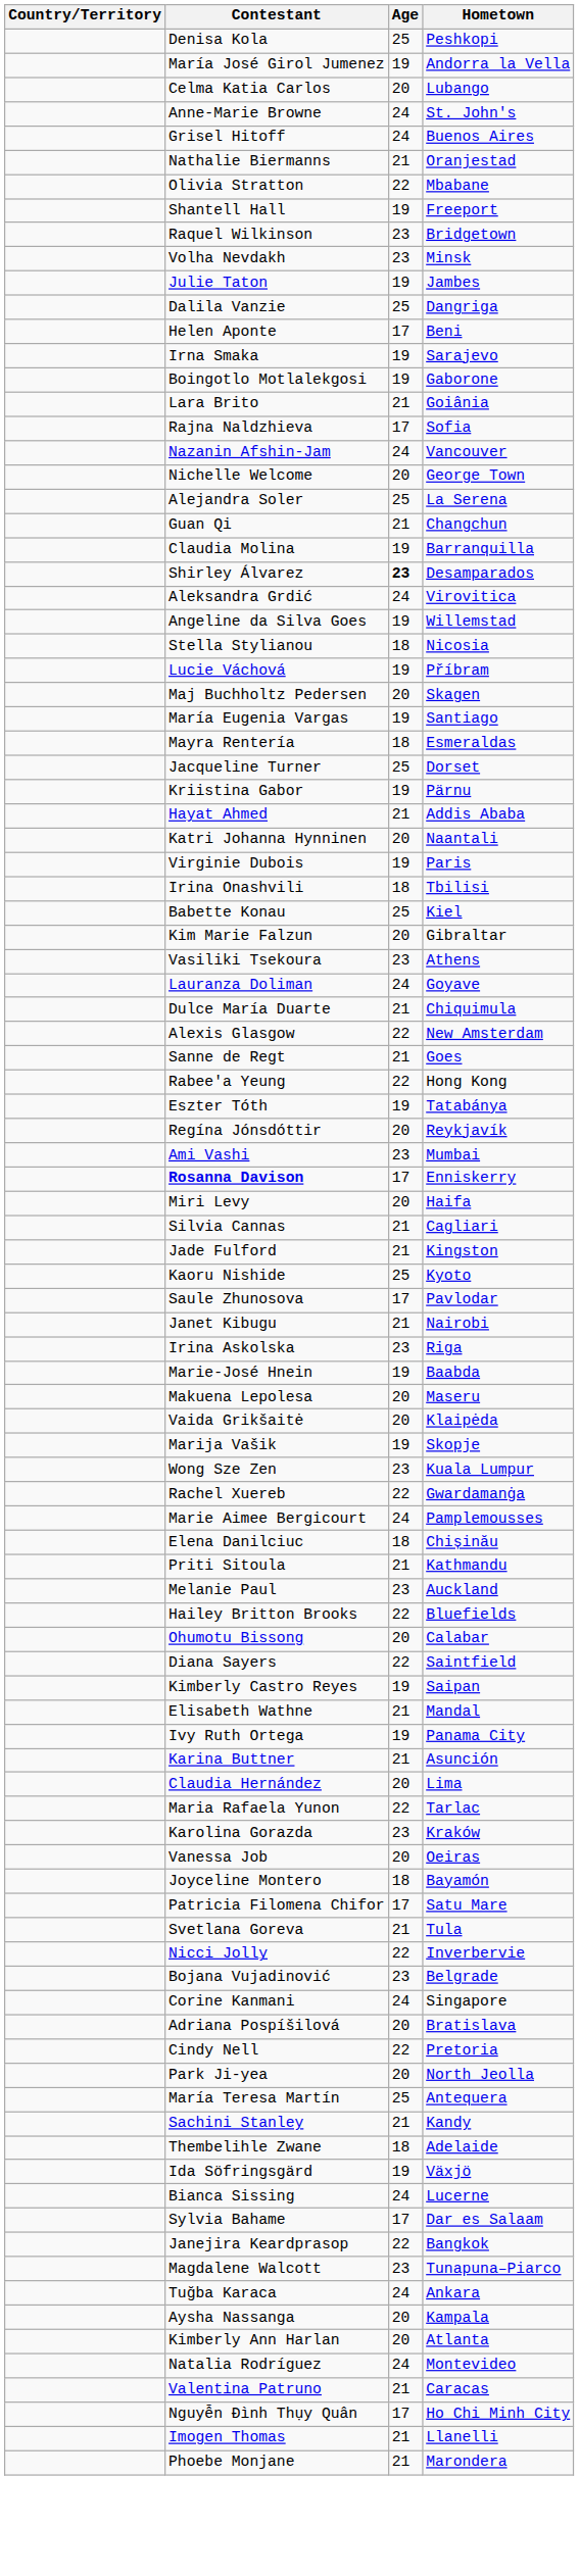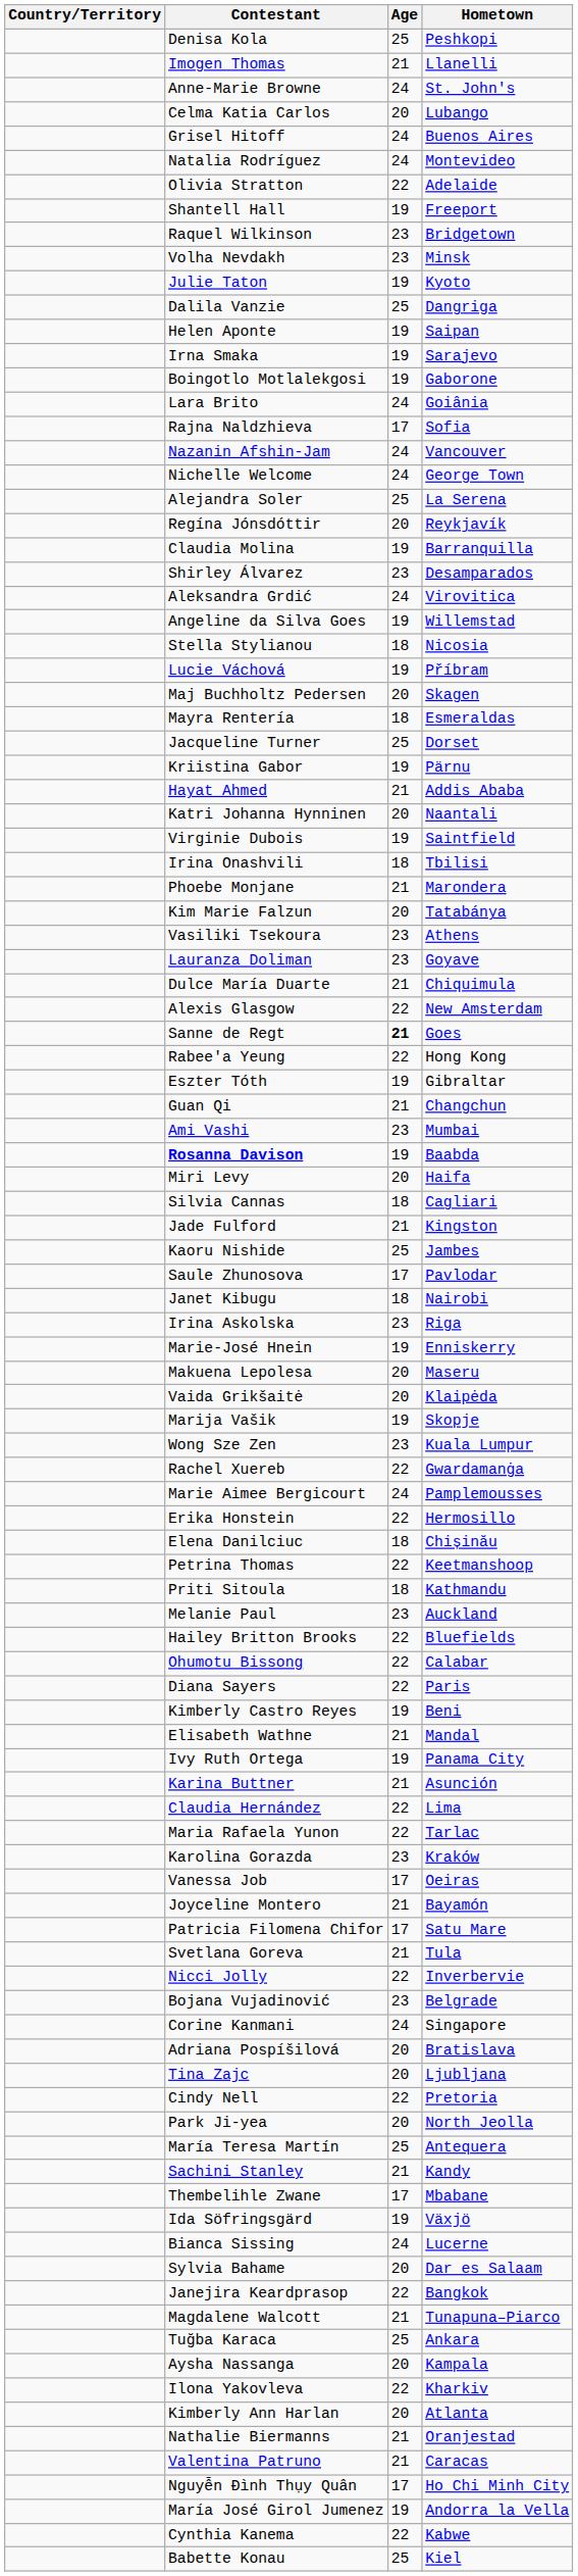rows swapped: María José Girol Jumenez <-> Imogen Thomas
rows swapped: Celma Katia Carlos <-> Anne-Marie Browne
rows swapped: Nathalie Biermanns <-> Natalia Rodríguez
Olivia Stratton | Hometown: Mbabane -> Adelaide
Julie Taton | Hometown: Jambes -> Kyoto
Helen Aponte | Age: 17 -> 19
Helen Aponte | Hometown: Beni -> Saipan
Lara Brito | Age: 21 -> 24
Nichelle Welcome | Age: 20 -> 24
rows swapped: Guan Qi <-> Regína Jónsdóttir
Shirley Álvarez | Age: bold -> normal
- row: María Eugenia Vargas | 19 | Santiago
Virginie Dubois | Hometown: Paris -> Saintfield
rows swapped: Babette Konau <-> Phoebe Monjane
Kim Marie Falzun | Hometown: Gibraltar -> Tatabánya
Lauranza Doliman | Age: 24 -> 23
Sanne de Regt | Age: normal -> bold
Eszter Tóth | Hometown: Tatabánya -> Gibraltar
Rosanna Davison | Age: 17 -> 19
Rosanna Davison | Hometown: Enniskerry -> Baabda
Silvia Cannas | Age: 21 -> 18
Kaoru Nishide | Hometown: Kyoto -> Jambes
Janet Kibugu | Age: 21 -> 18
Marie-José Hnein | Hometown: Baabda -> Enniskerry
+ row: Erika Honstein | 22 | Hermosillo
+ row: Petrina Thomas | 22 | Keetmanshoop
Priti Sitoula | Age: 21 -> 18
Ohumotu Bissong | Age: 20 -> 22
Diana Sayers | Hometown: Saintfield -> Paris
Kimberly Castro Reyes | Hometown: Saipan -> Beni
Claudia Hernández | Age: 20 -> 22
Vanessa Job | Age: 20 -> 17
Joyceline Montero | Age: 18 -> 21
+ row: Tina Zajc | 20 | Ljubljana
Thembelihle Zwane | Age: 18 -> 17
Thembelihle Zwane | Hometown: Adelaide -> Mbabane
Sylvia Bahame | Age: 17 -> 20
Magdalene Walcott | Age: 23 -> 21
Tuğba Karaca | Age: 24 -> 25
+ row: Ilona Yakovleva | 22 | Kharkiv
+ row: Cynthia Kanema | 22 | Kabwe
